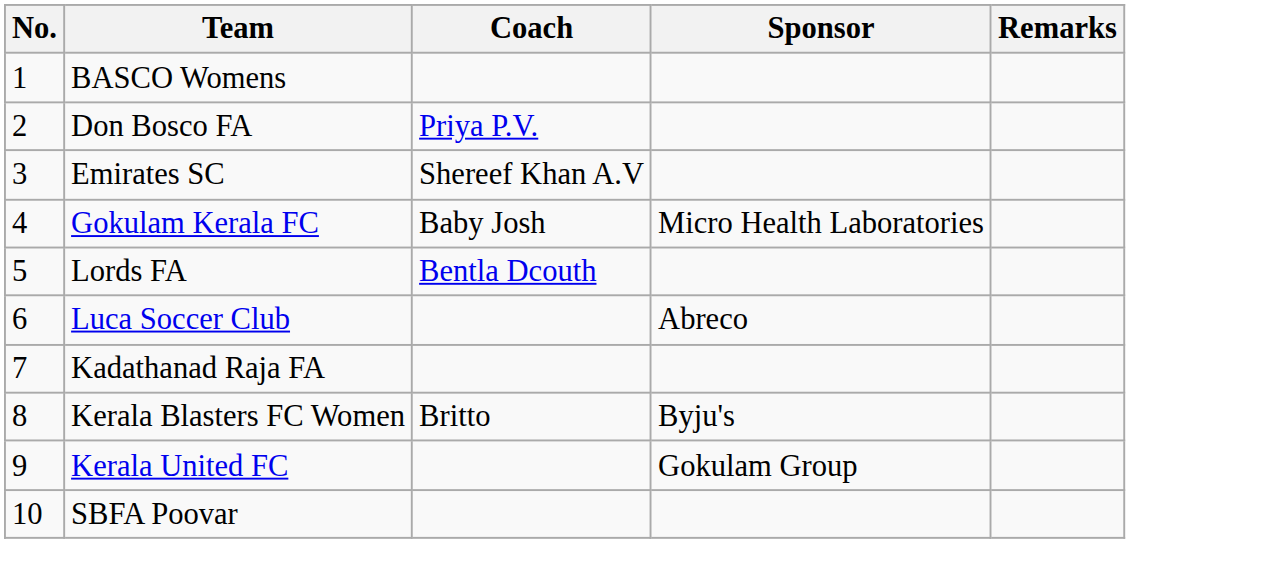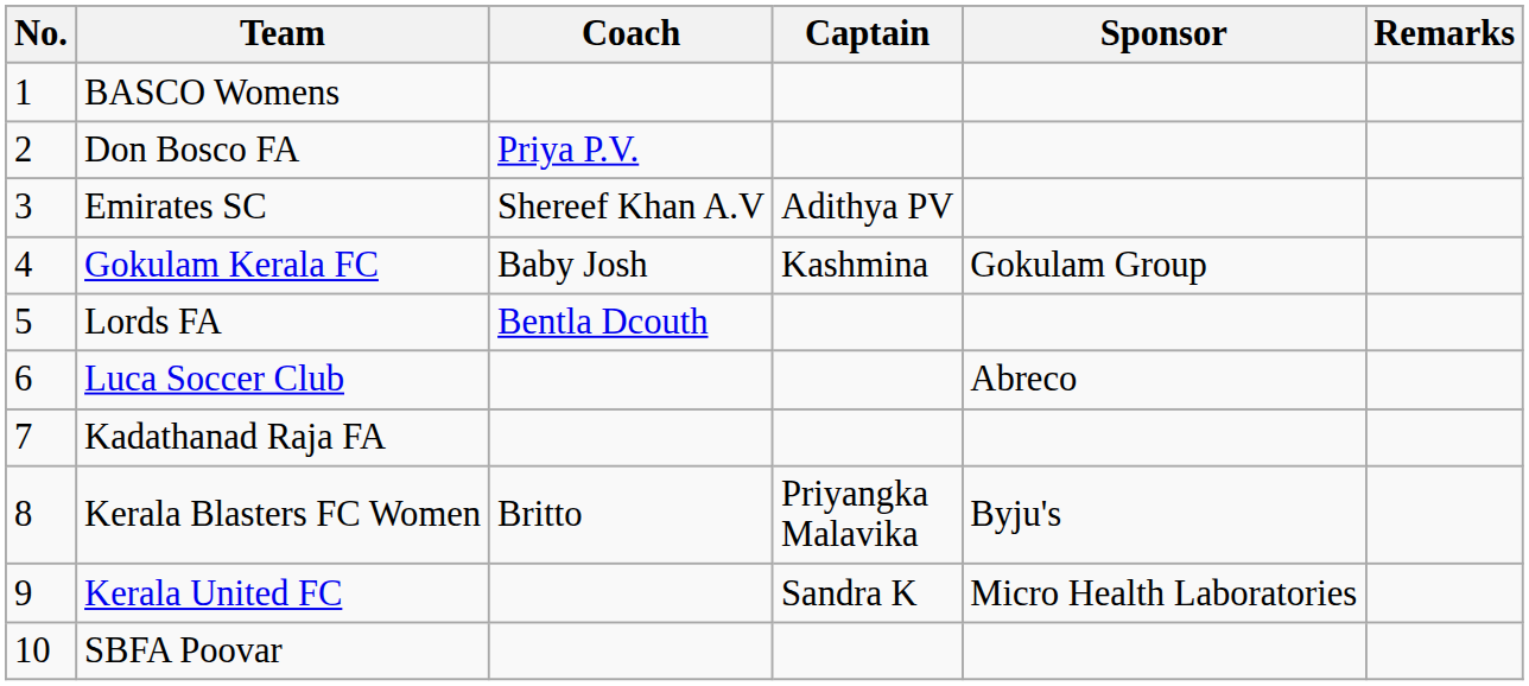+ column: Captain | Adithya PV | Kashmina | Priyangka Malavika | Sandra K
Gokulam Kerala FC | Sponsor: Micro Health Laboratories -> Gokulam Group
Kerala United FC | Sponsor: Gokulam Group -> Micro Health Laboratories
